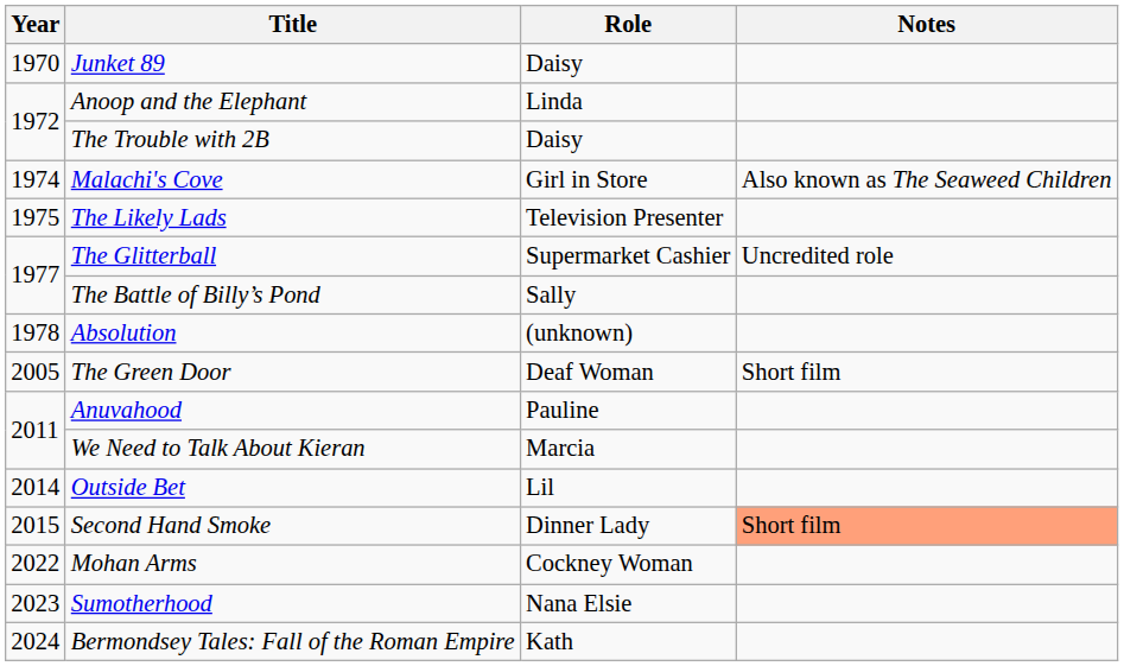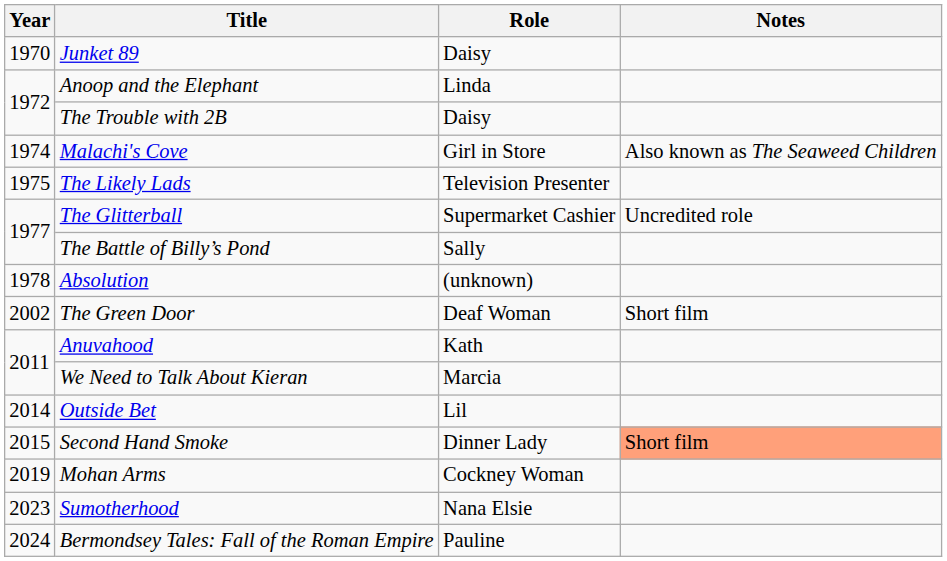The Green Door | Year: 2005 -> 2002
Anuvahood | Role: Pauline -> Kath
Mohan Arms | Year: 2022 -> 2019
Bermondsey Tales: Fall of the Roman Empire | Role: Kath -> Pauline
